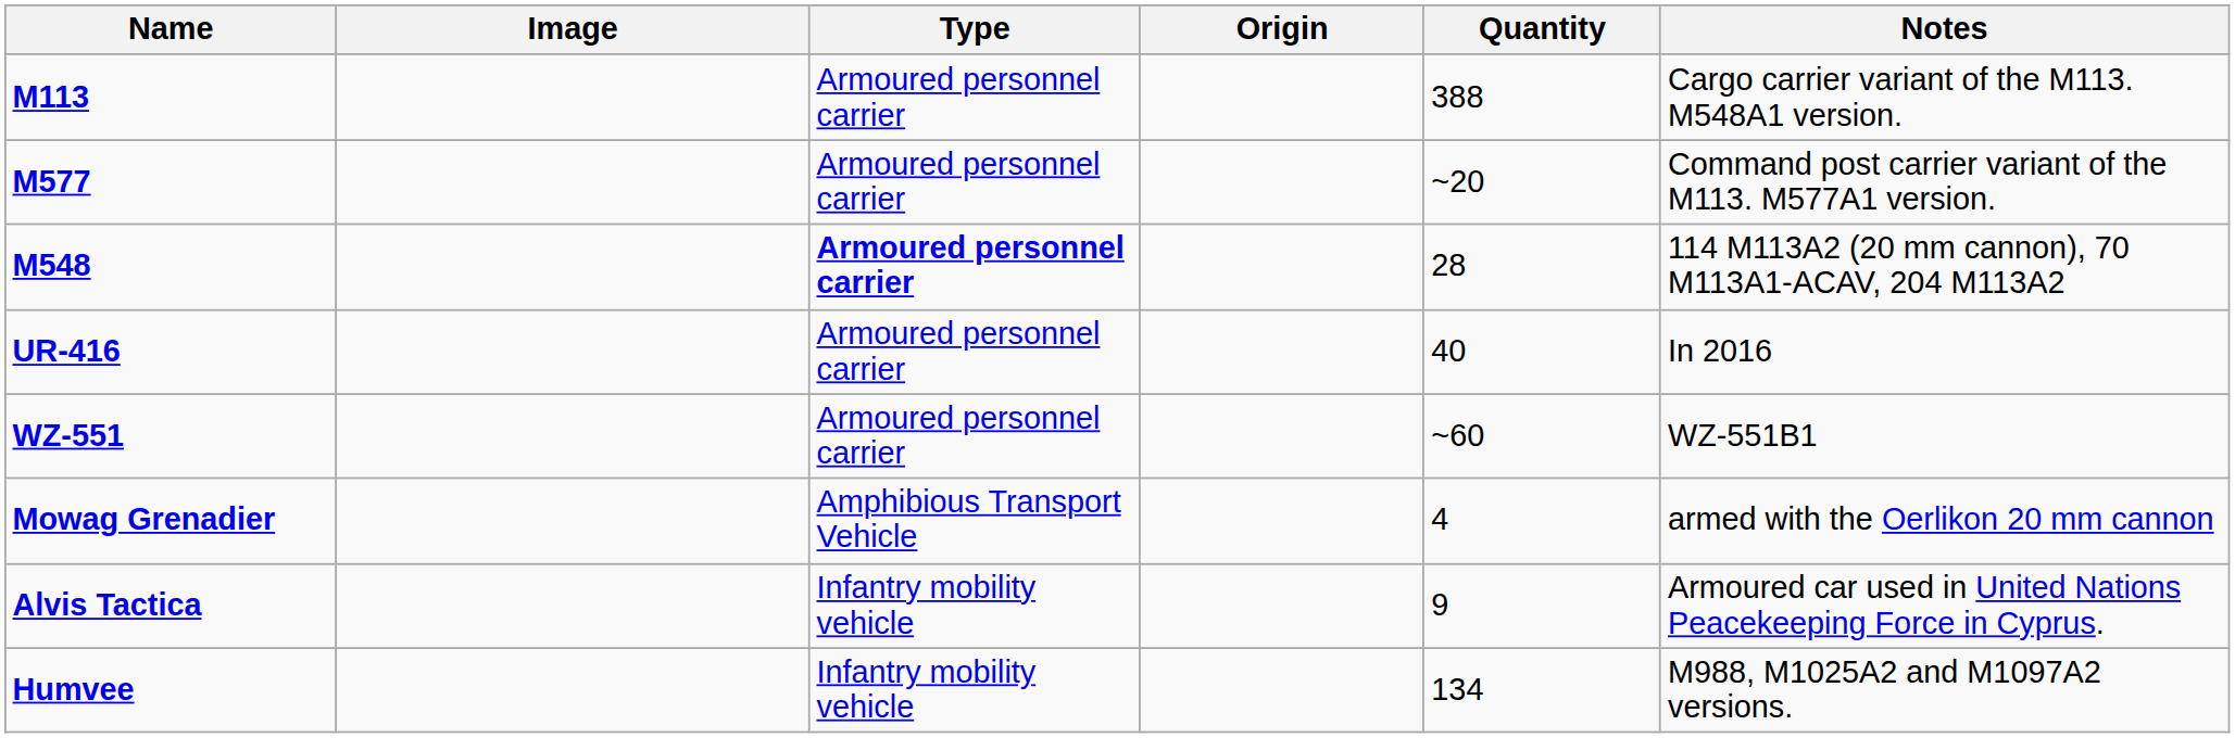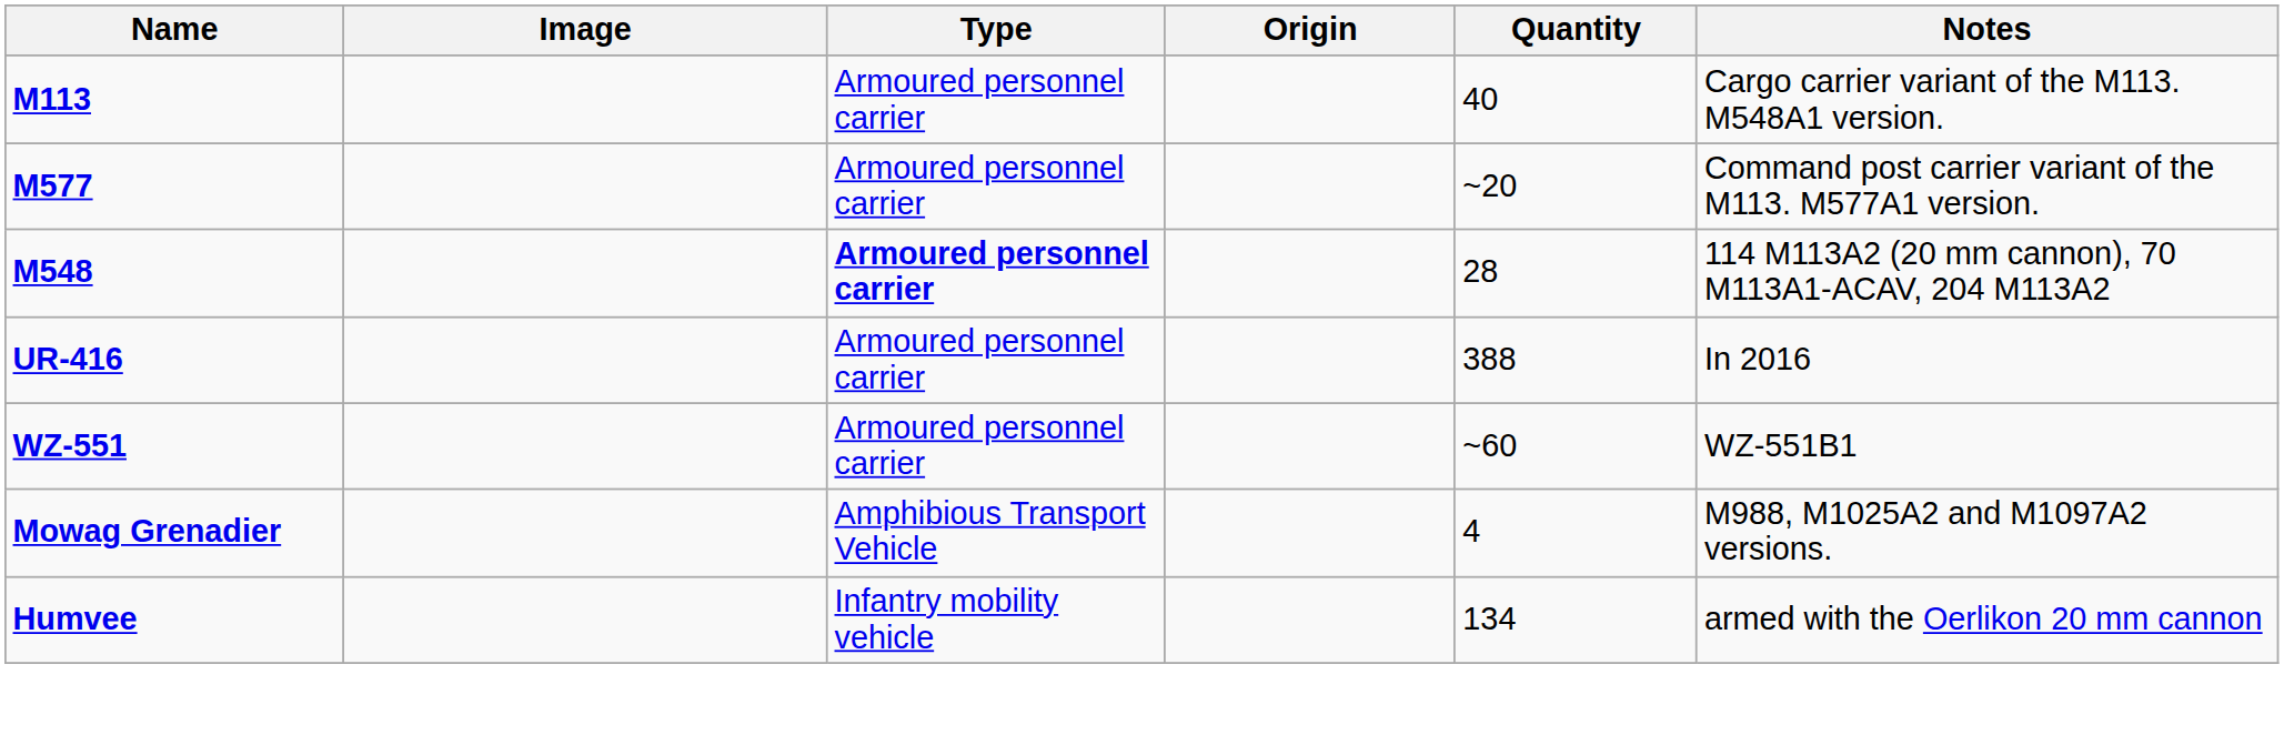M113 | Quantity: 388 -> 40
UR-416 | Quantity: 40 -> 388
Mowag Grenadier | Notes: armed with the Oerlikon 20 mm cannon -> M988, M1025A2 and M1097A2 versions.
- row: Alvis Tactica | Infantry mobility vehicle | 9 | Armoured car used in United Nations Peacekeeping Force in Cyprus.
Humvee | Notes: M988, M1025A2 and M1097A2 versions. -> armed with the Oerlikon 20 mm cannon
